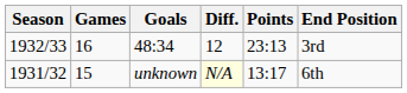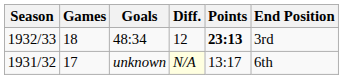48:34 | Games: 16 -> 18
48:34 | Points: normal -> bold
unknown | Games: 15 -> 17
